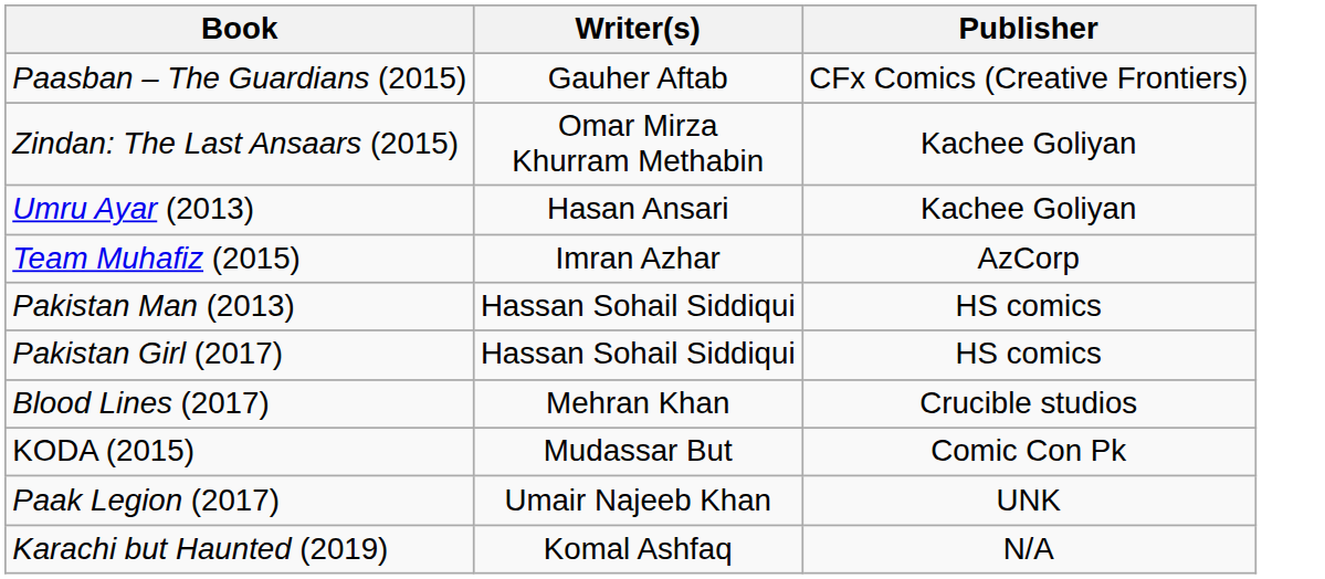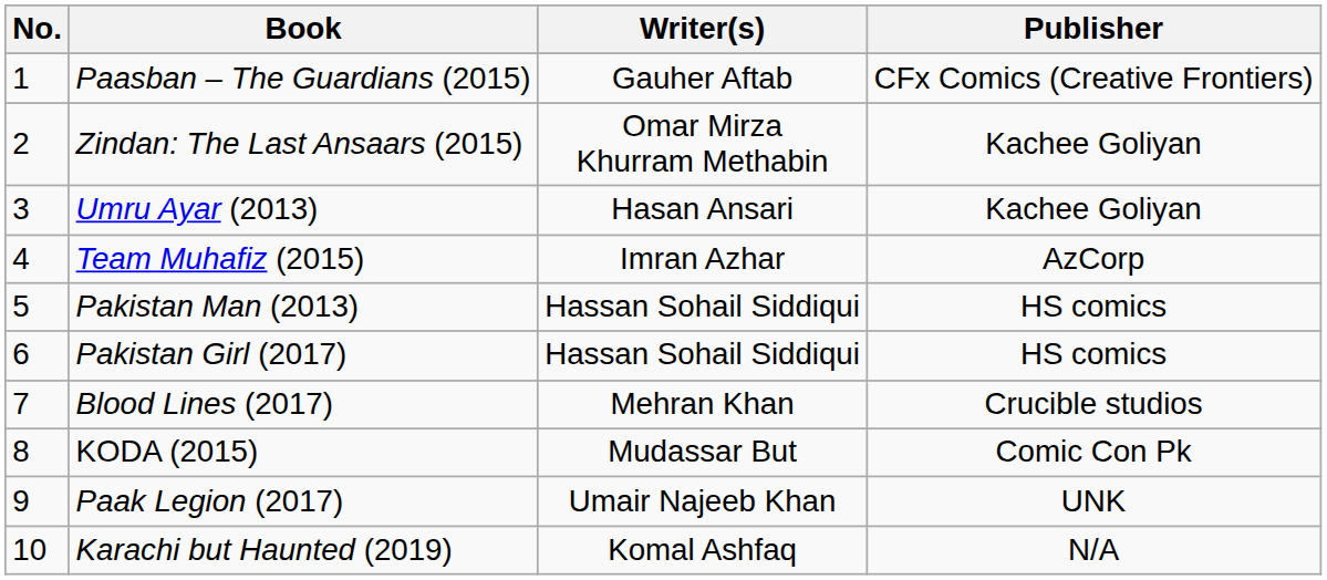+ column: No. | 1 | 2 | 3 | 4 | 5 | 6 | 7 | 8 | 9 | 10
